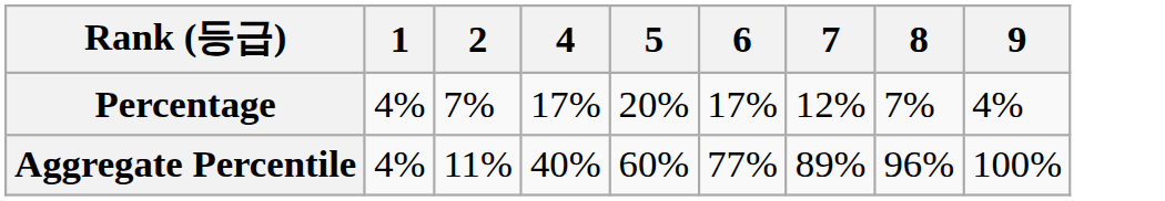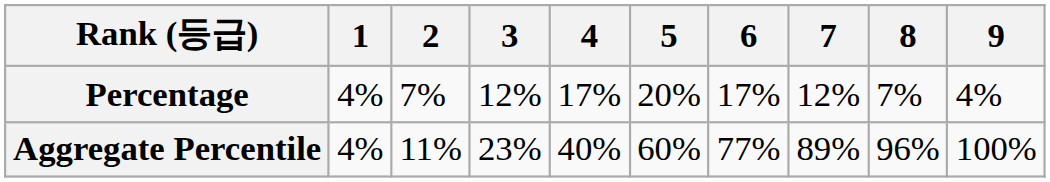+ column: 3 | 12% | 23%
